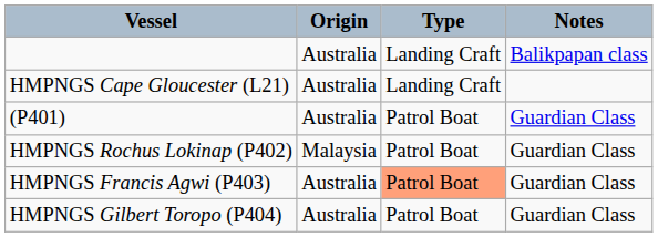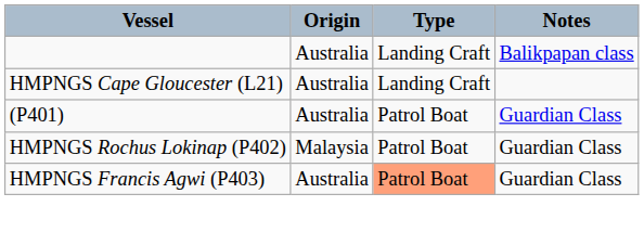- row: HMPNGS Gilbert Toropo (P404) | Australia | Patrol Boat | Guardian Class
